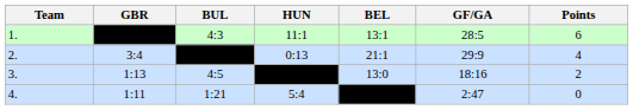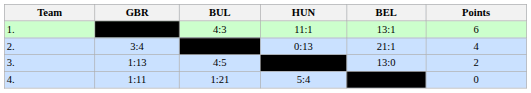- column: GF/GA | 28:5 | 29:9 | 18:16 | 2:47
